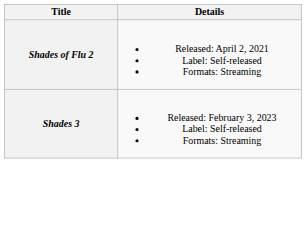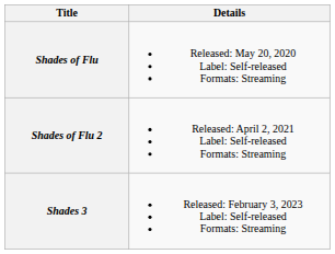+ row: Shades of Flu | Released: May 20, 2020 Label: Self-released Formats: Streaming
